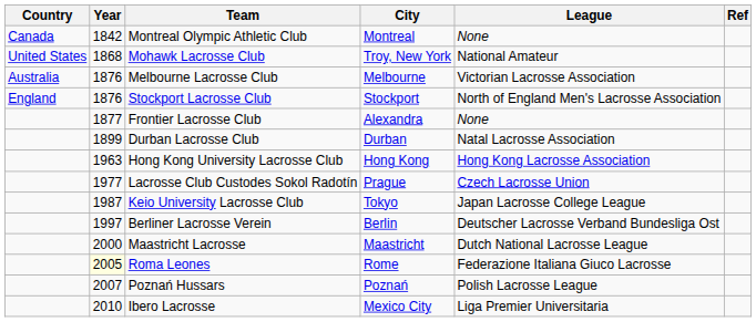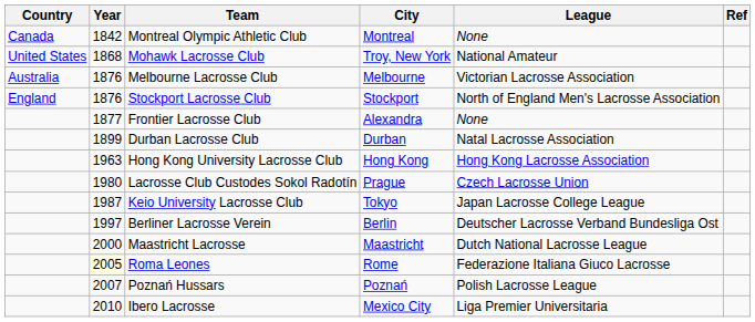Lacrosse Club Custodes Sokol Radotín | Year: 1977 -> 1980
